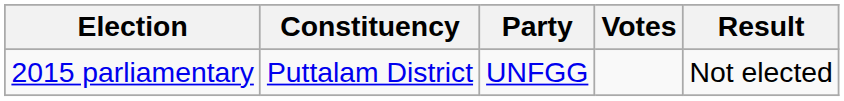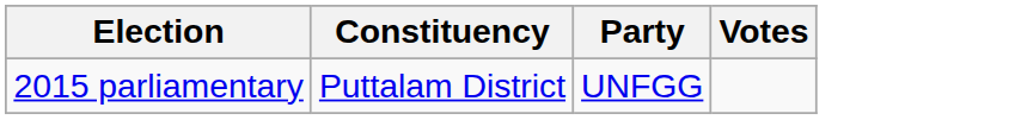- column: Result | Not elected
